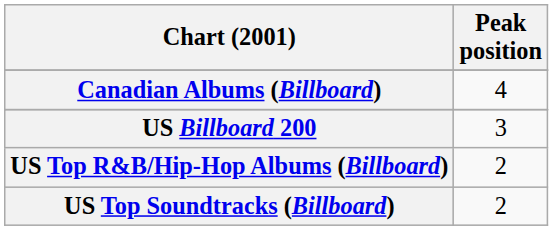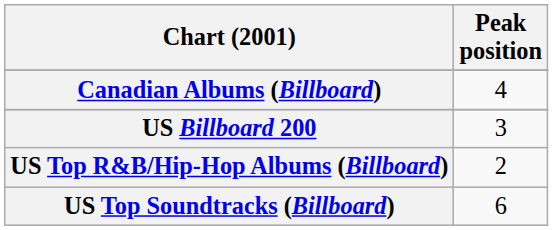US Top Soundtracks (Billboard) | Peak position: 2 -> 6
